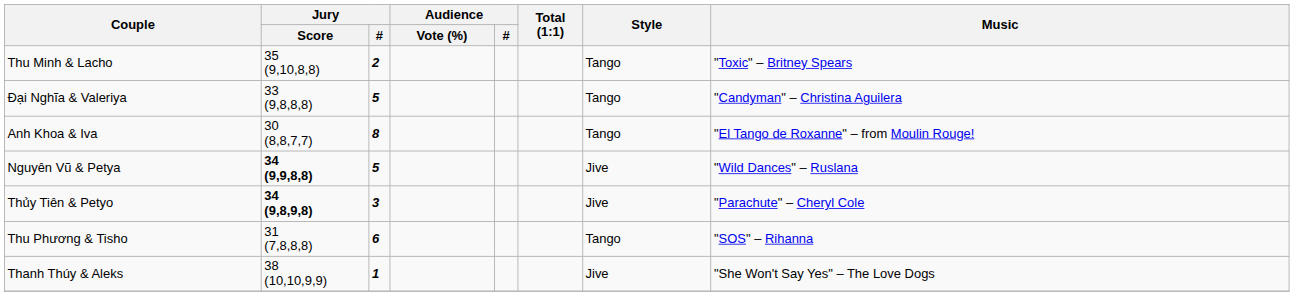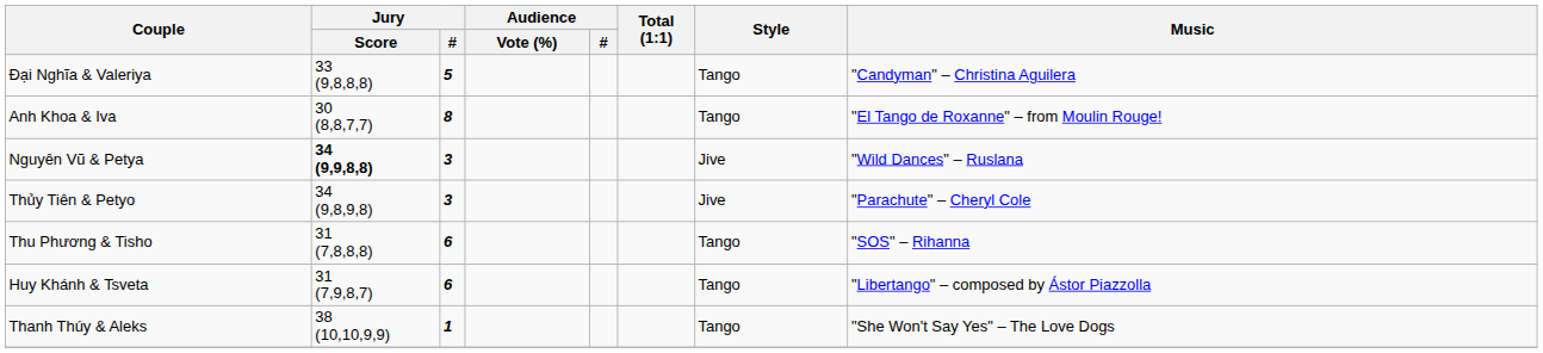- row: Thu Minh & Lacho | 35 (9,10,8,8) | 2 | Tango | "Toxic" – Britney Spears
Nguyên Vũ & Petya | Jury / #: 5 -> 3
Thủy Tiên & Petyo | Jury / Score: bold -> normal
+ row: Huy Khánh & Tsveta | 31 (7,9,8,7) | 6 | Tango | "Libertango" – composed by Ástor Piazzolla
Thanh Thúy & Aleks | Style: Jive -> Tango
